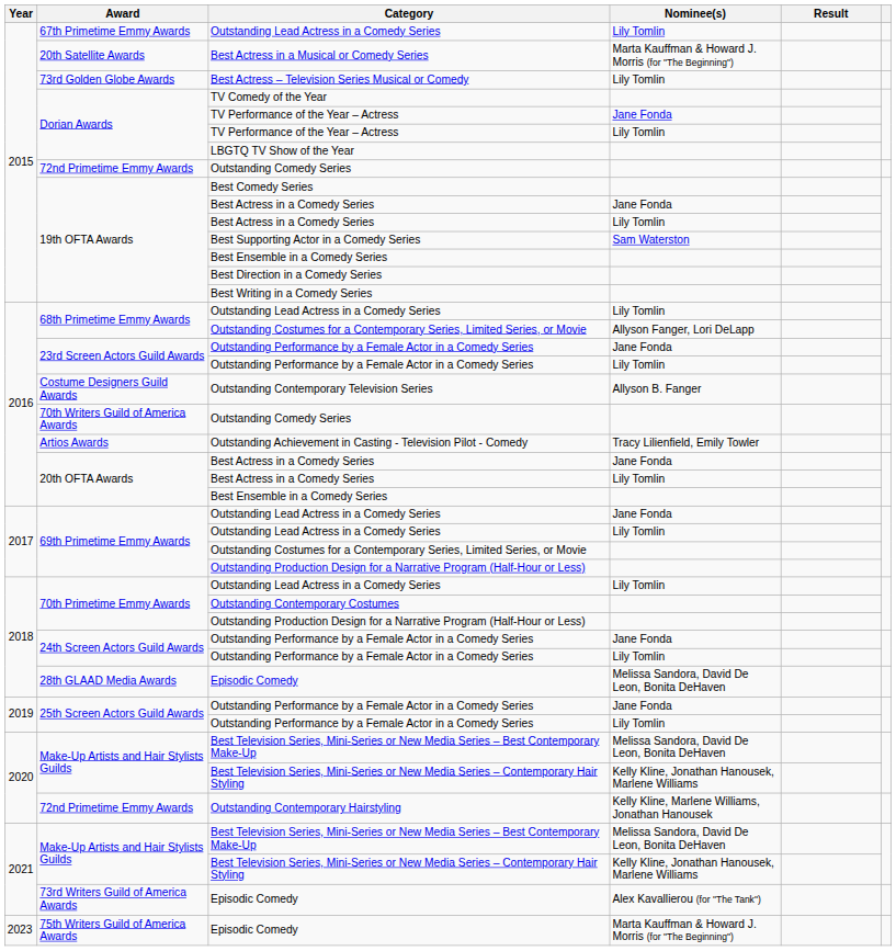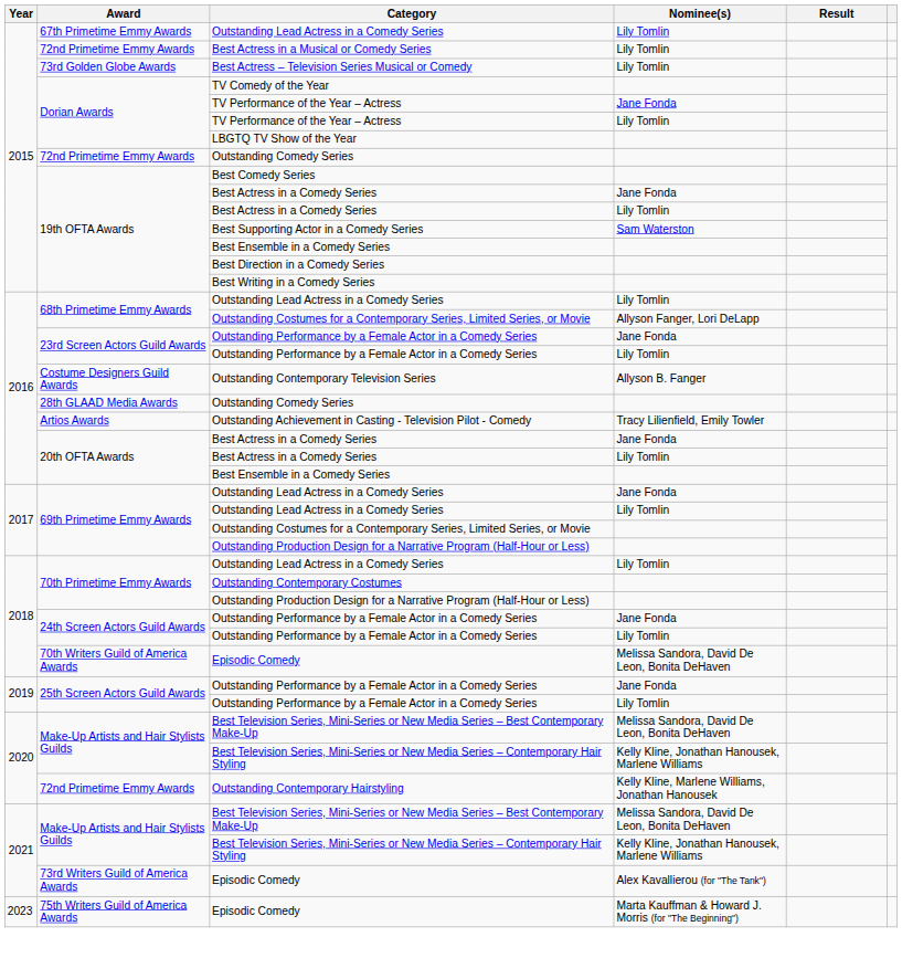Best Actress in a Musical or Comedy Series | Award: 20th Satellite Awards -> 72nd Primetime Emmy Awards
Best Actress in a Musical or Comedy Series | Nominee(s): Marta Kauffman & Howard J. Morris (for "The Beginning") -> Lily Tomlin
2016 / Outstanding Comedy Series | Award: 70th Writers Guild of America Awards -> 28th GLAAD Media Awards
2018 / Episodic Comedy | Award: 28th GLAAD Media Awards -> 70th Writers Guild of America Awards
